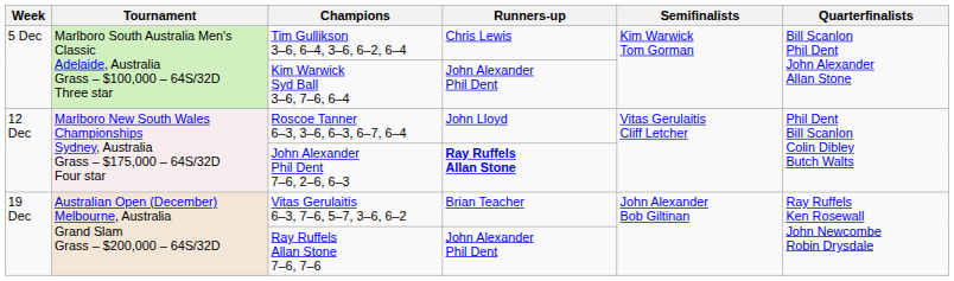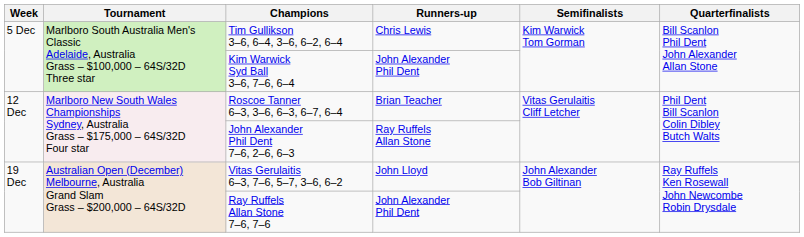Roscoe Tanner 6–3, 3–6, 6–3, 6–7, 6–4 | Runners-up: John Lloyd -> Brian Teacher
John Alexander Phil Dent 7–6, 2–6, 6–3 | Runners-up: bold -> normal
Vitas Gerulaitis 6–3, 7–6, 5–7, 3–6, 6–2 | Runners-up: Brian Teacher -> John Lloyd
